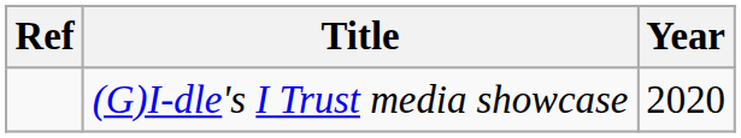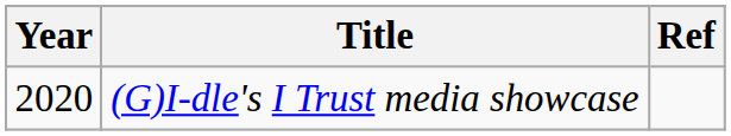columns swapped: Year <-> Ref
